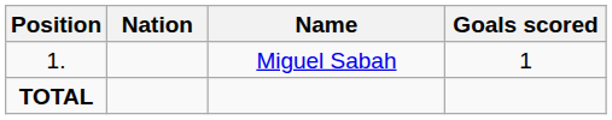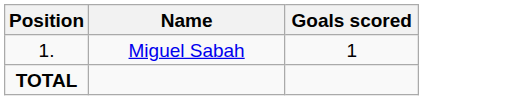- column: Nation
